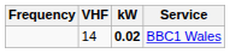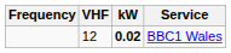BBC1 Wales | VHF: 14 -> 12
